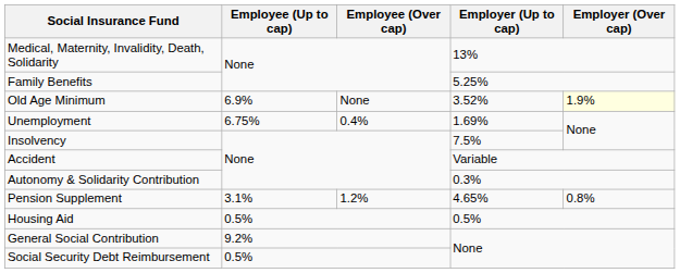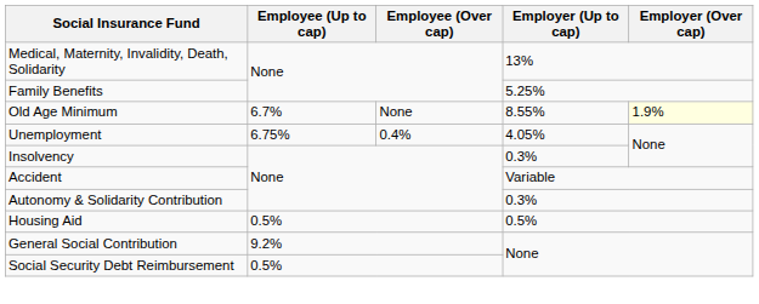Old Age Minimum | Employee (Up to cap): 6.9% -> 6.7%
Old Age Minimum | Employer (Up to cap): 3.52% -> 8.55%
Unemployment | Employer (Up to cap): 1.69% -> 4.05%
Insolvency | Employer (Up to cap): 7.5% -> 0.3%
- row: Pension Supplement | 3.1% | 1.2% | 4.65% | 0.8%
